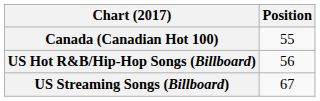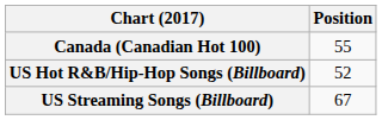US Hot R&B/Hip-Hop Songs (Billboard) | Position: 56 -> 52
